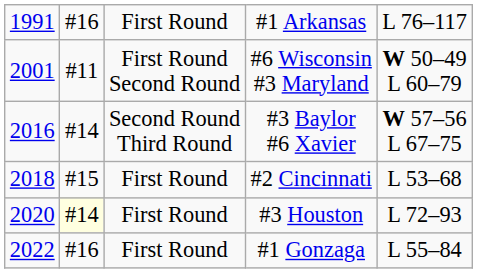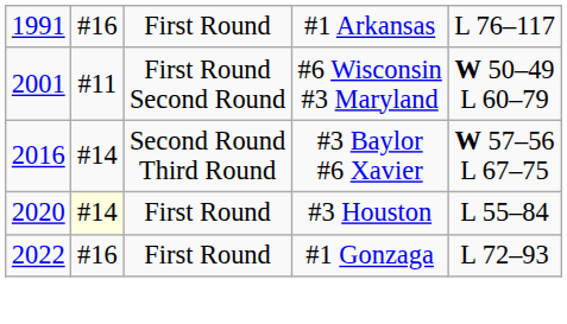- row: 2018 | #15 | First Round | #2 Cincinnati | L 53–68
#3 Houston | column 5: L 72–93 -> L 55–84
#1 Gonzaga | column 5: L 55–84 -> L 72–93
